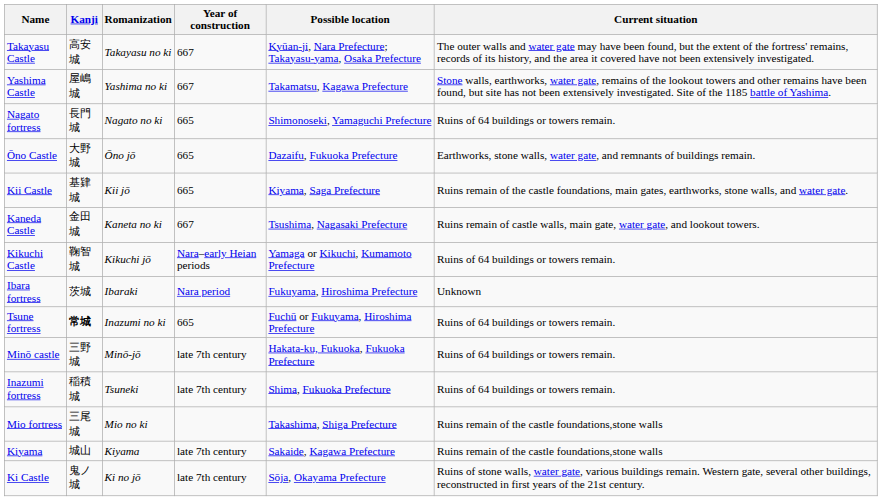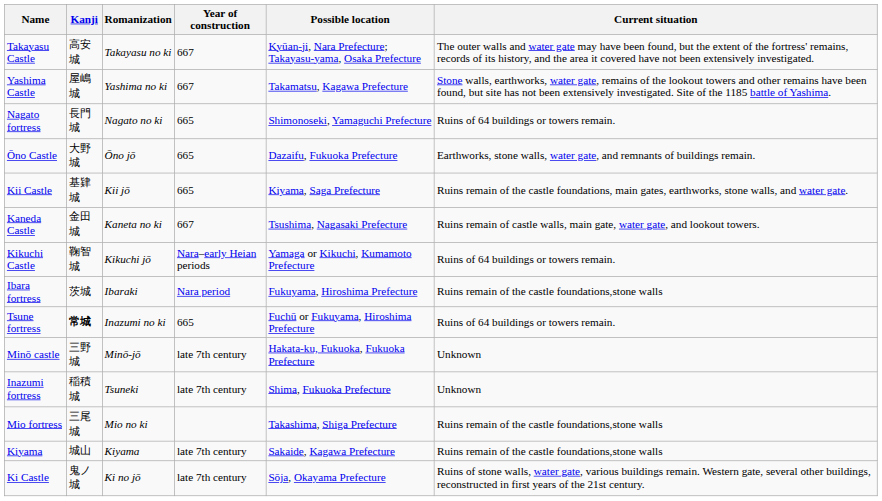Ibara fortress | Current situation: Unknown -> Ruins remain of the castle foundations,stone walls
Minō castle | Current situation: Ruins of 64 buildings or towers remain. -> Unknown
Inazumi fortress | Current situation: Ruins of 64 buildings or towers remain. -> Unknown
